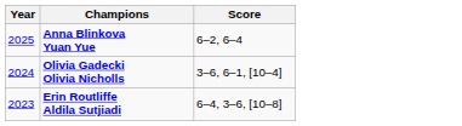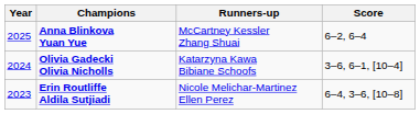+ column: Runners-up | McCartney Kessler Zhang Shuai | Katarzyna Kawa Bibiane Schoofs | Nicole Melichar-Martinez Ellen Perez
